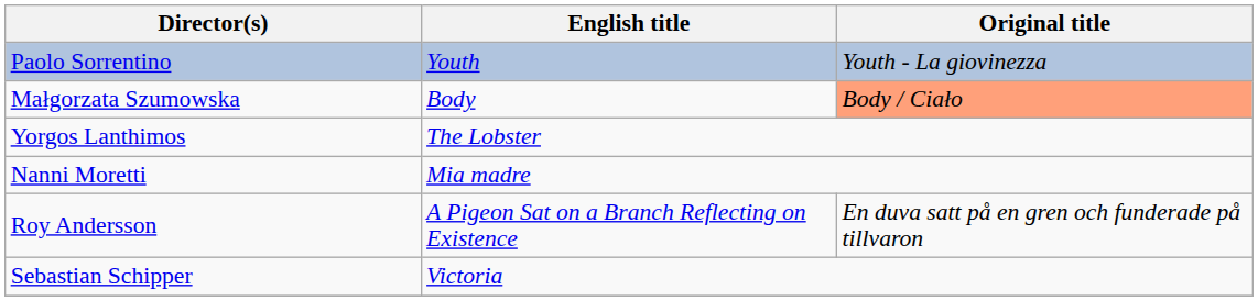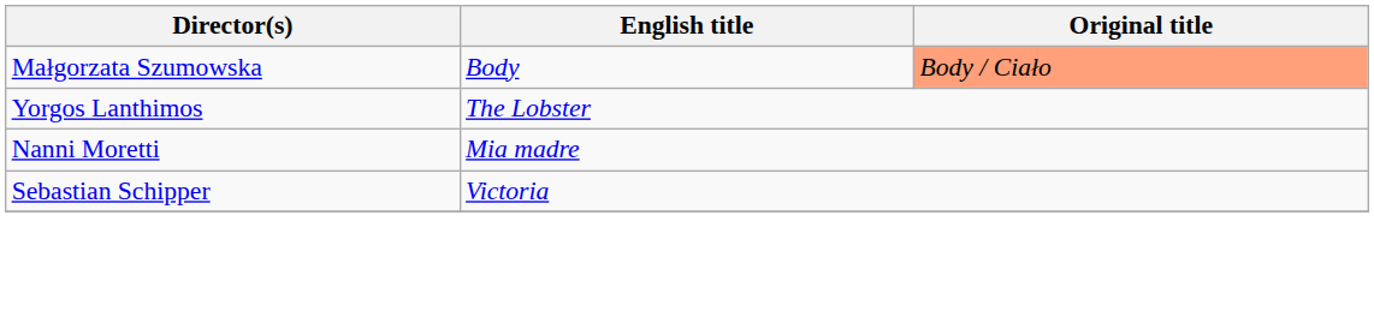- row: Paolo Sorrentino | Youth | Youth - La giovinezza
- row: Roy Andersson | A Pigeon Sat on a Branch Reflecting on Existence | En duva satt på en gren och funderade på tillvaron
